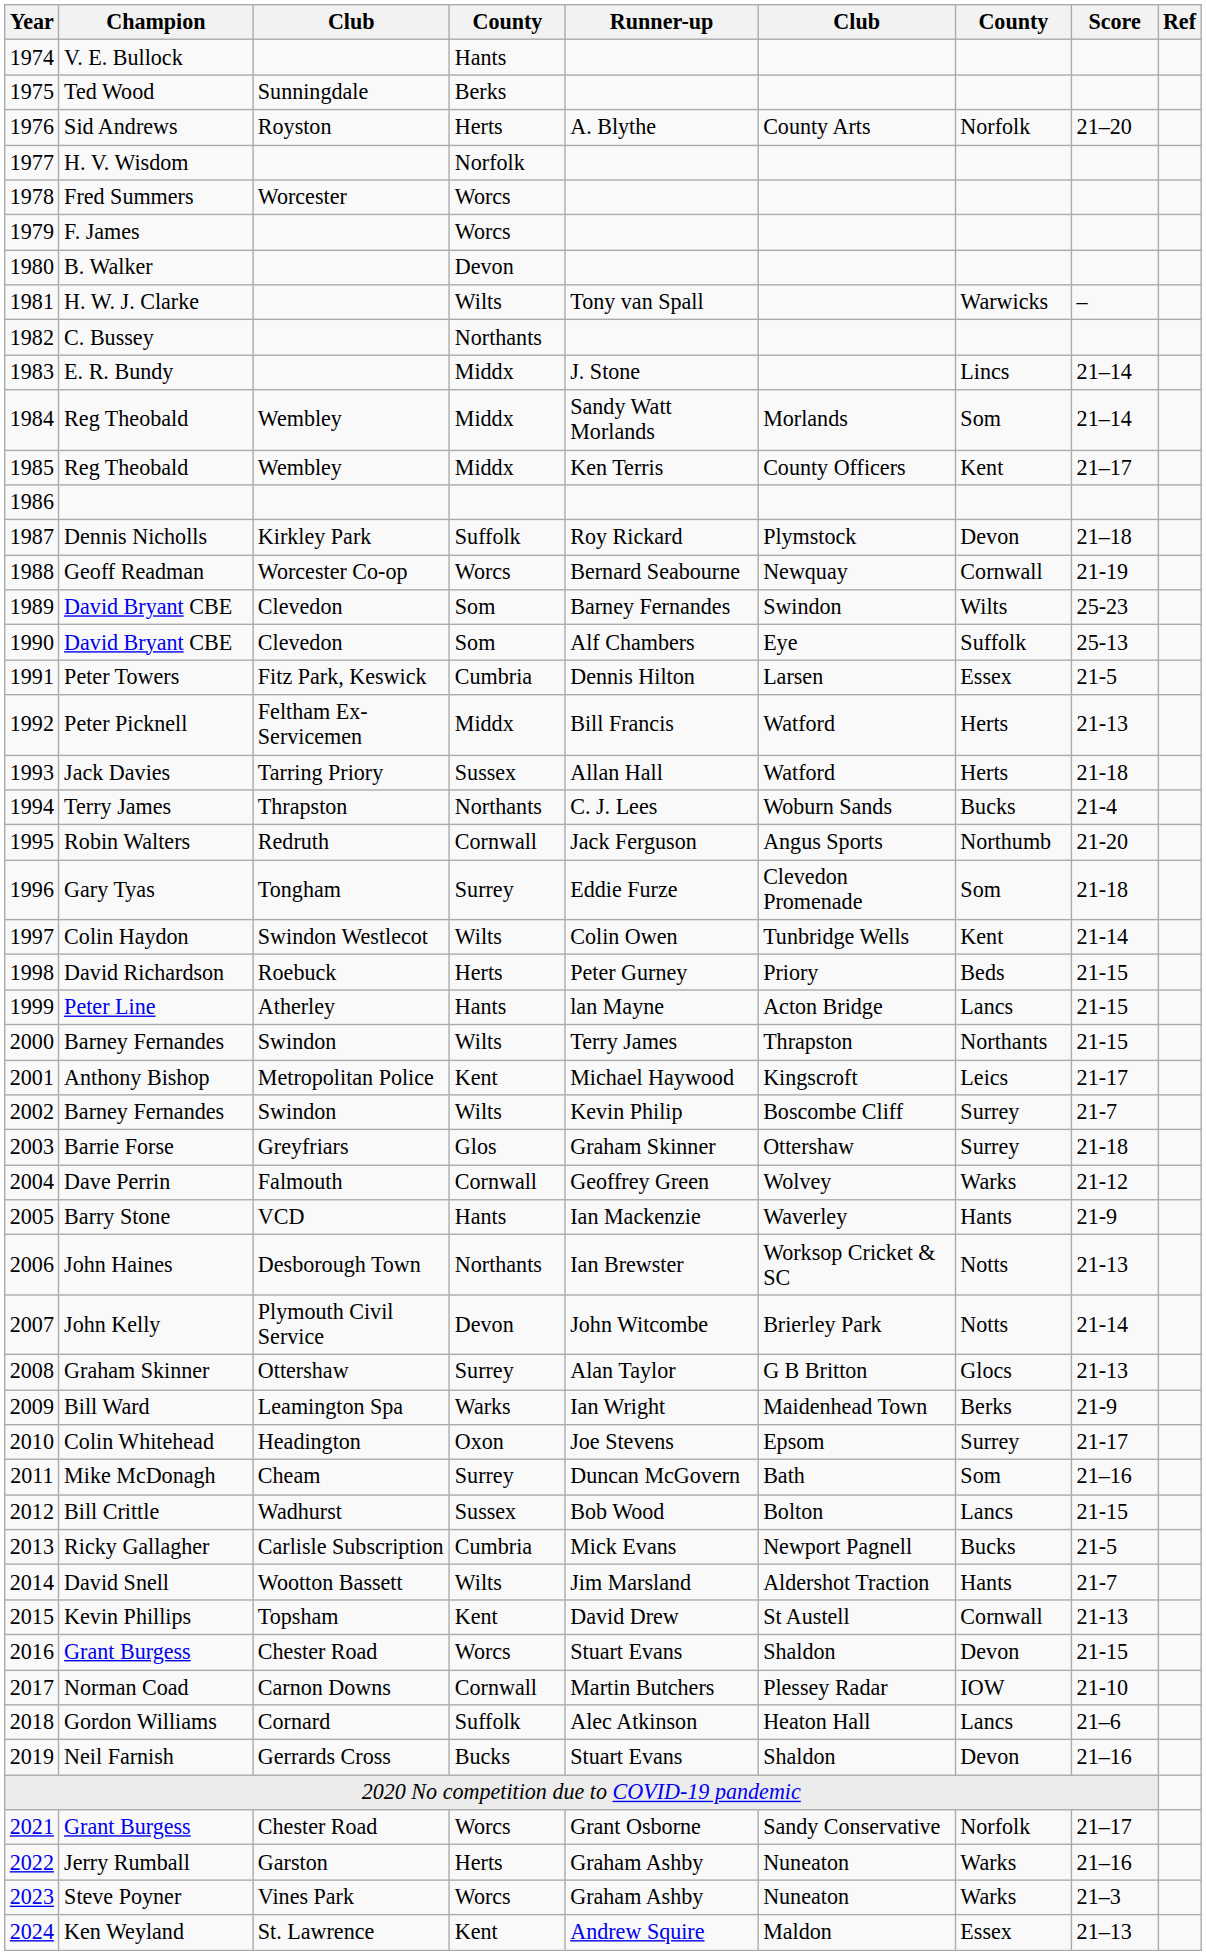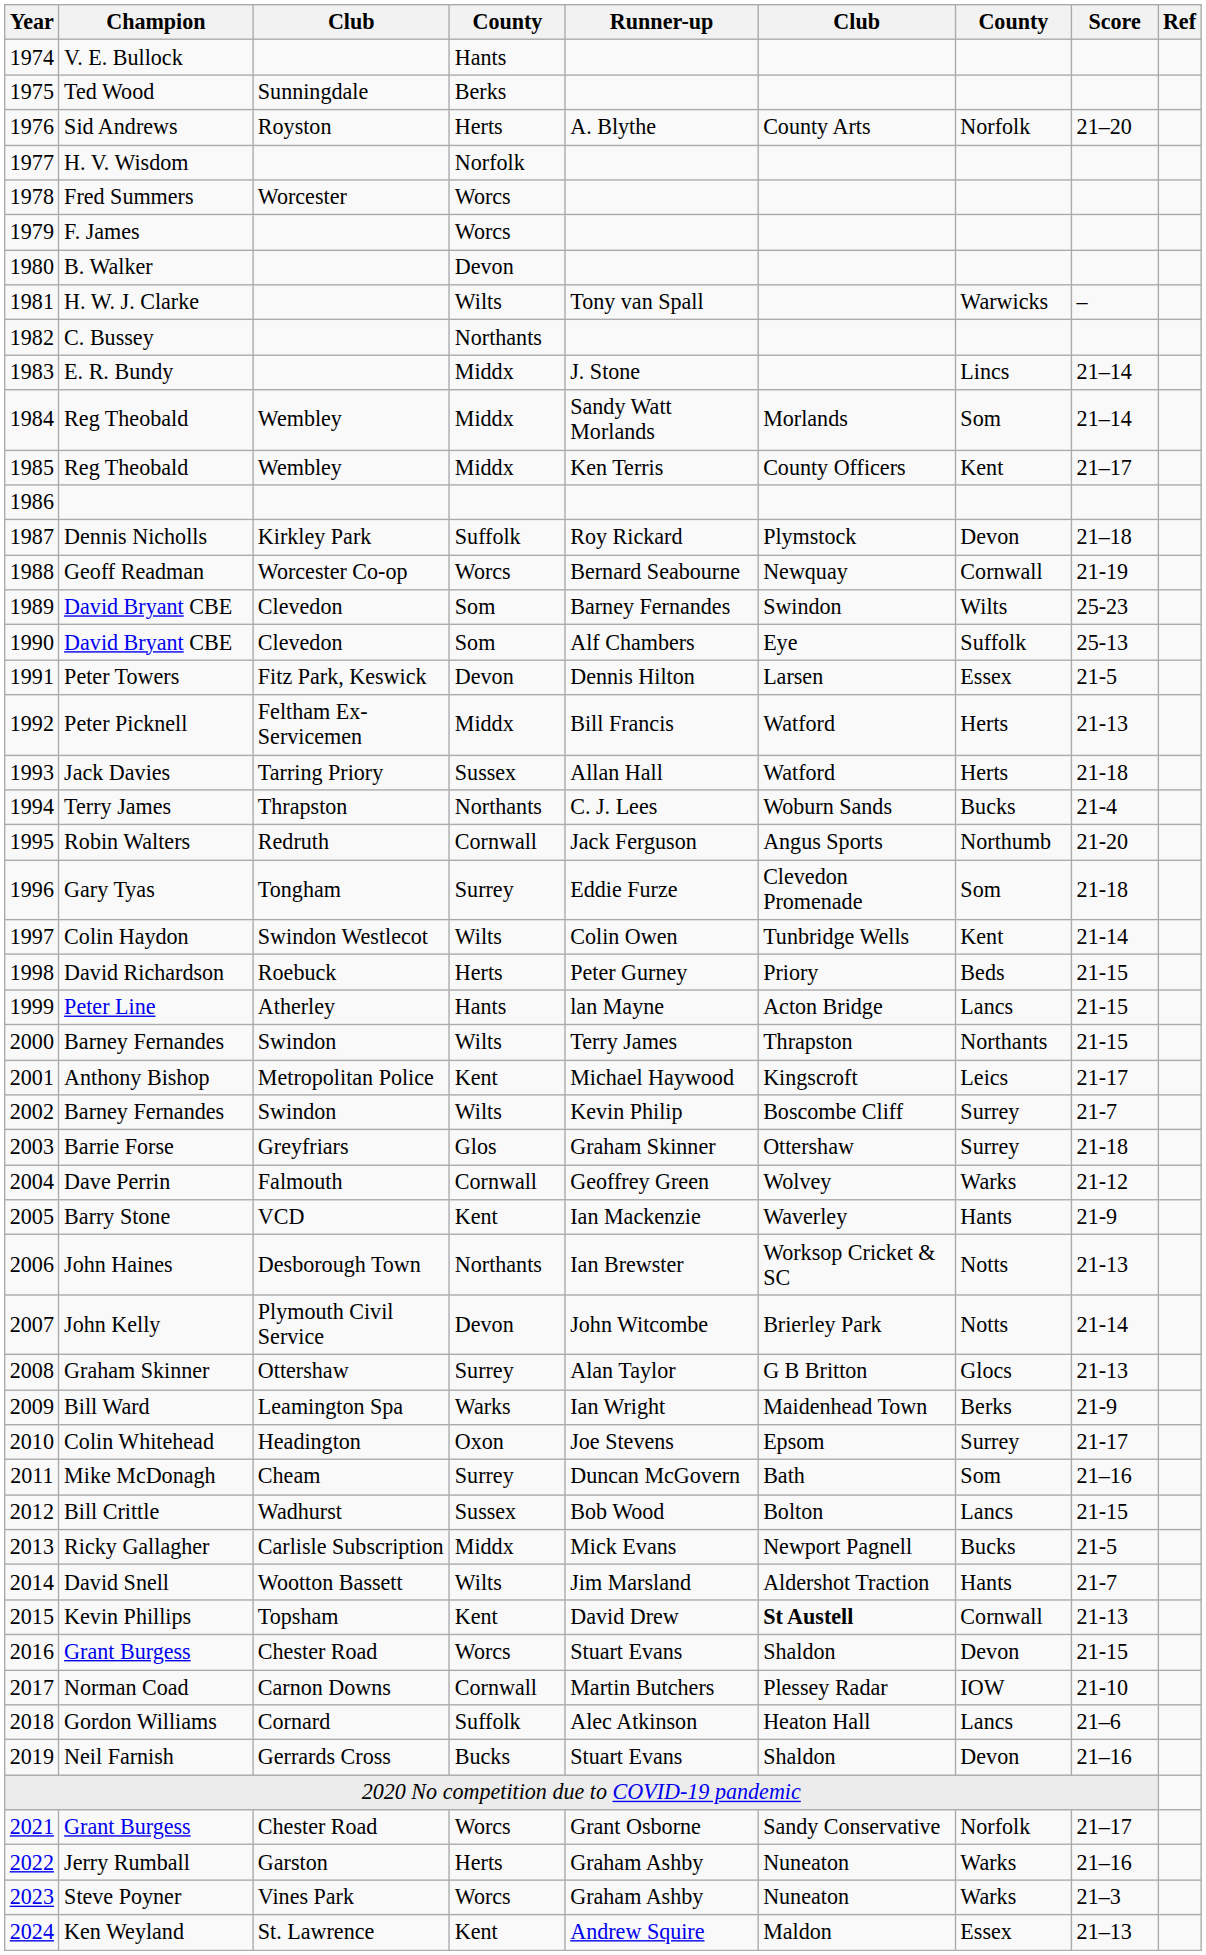Peter Towers | column 4: Cumbria -> Devon
Barry Stone | column 4: Hants -> Kent
Ricky Gallagher | column 4: Cumbria -> Middx
Kevin Phillips | column 6: normal -> bold
